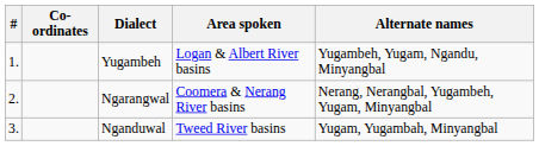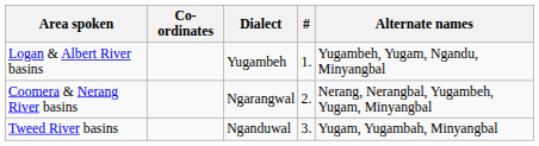columns swapped: # <-> Area spoken
